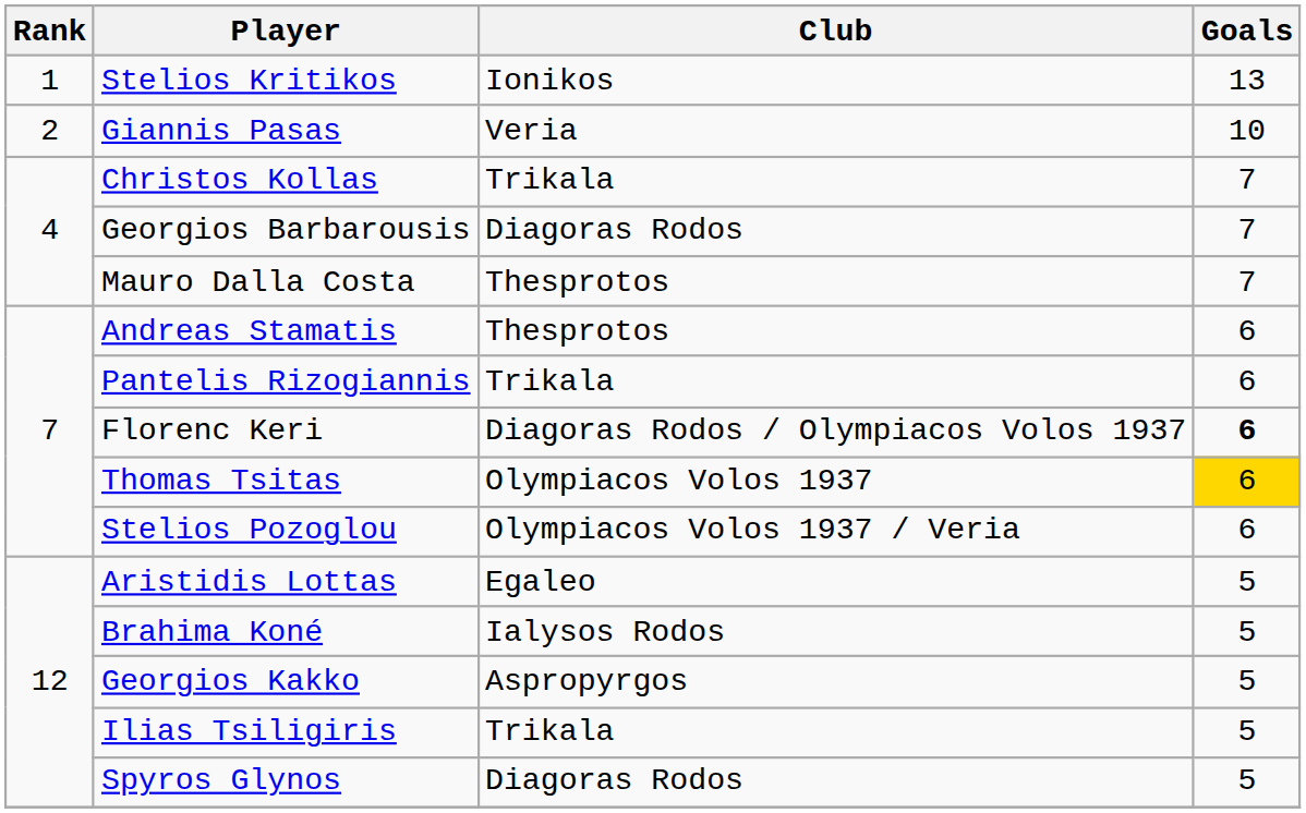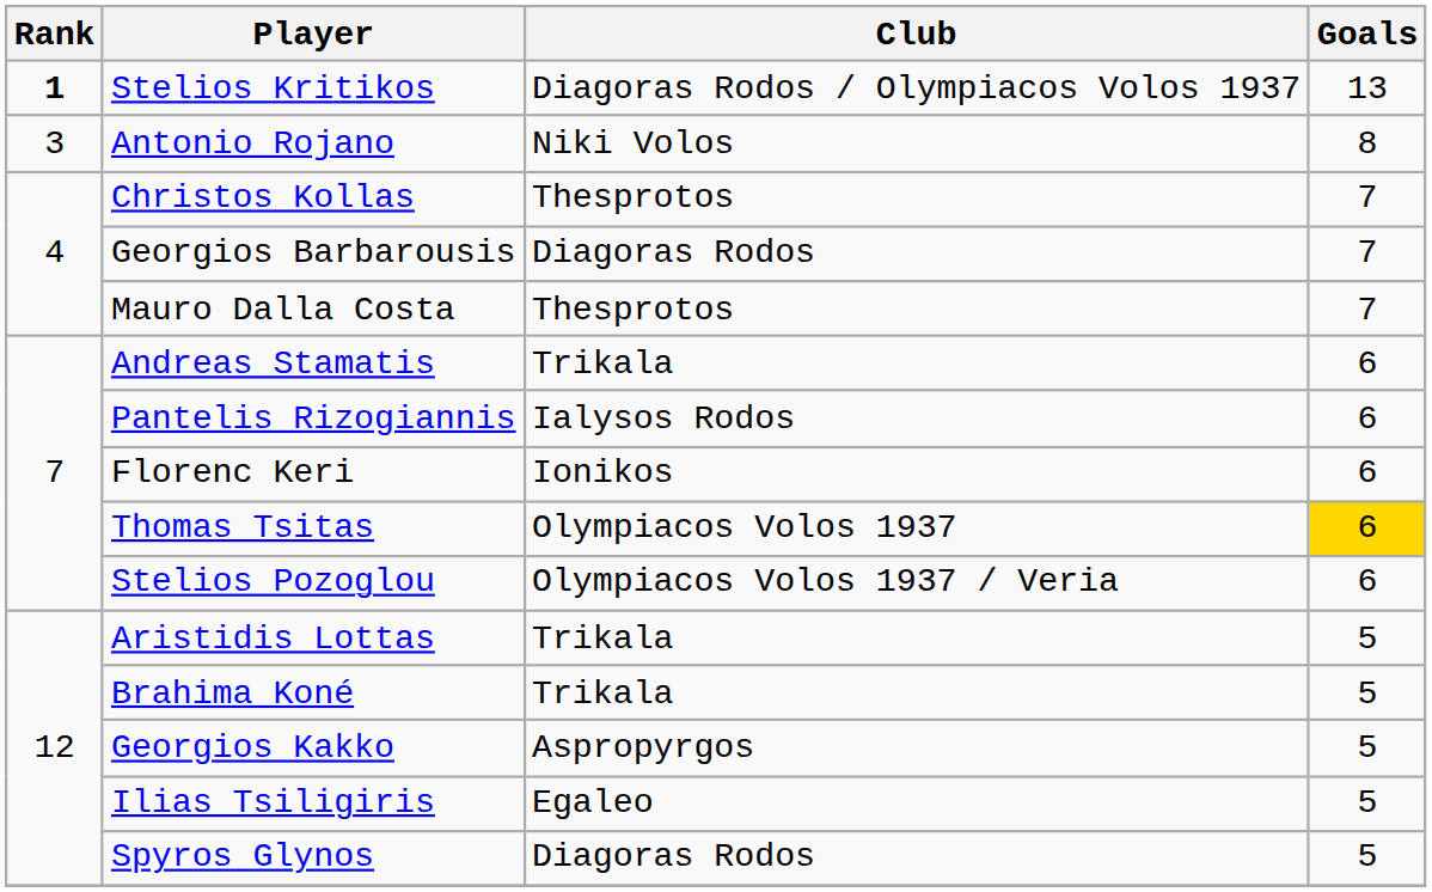Stelios Kritikos | Rank: normal -> bold
Stelios Kritikos | Club: Ionikos -> Diagoras Rodos / Olympiacos Volos 1937
- row: 2 | Giannis Pasas | Veria | 10
+ row: 3 | Antonio Rojano | Niki Volos | 8
Christos Kollas | Club: Trikala -> Thesprotos
Andreas Stamatis | Club: Thesprotos -> Trikala
Pantelis Rizogiannis | Club: Trikala -> Ialysos Rodos
Florenc Keri | Club: Diagoras Rodos / Olympiacos Volos 1937 -> Ionikos
Florenc Keri | Goals: bold -> normal
Aristidis Lottas | Club: Egaleo -> Trikala
Brahima Koné | Club: Ialysos Rodos -> Trikala
Ilias Tsiligiris | Club: Trikala -> Egaleo
